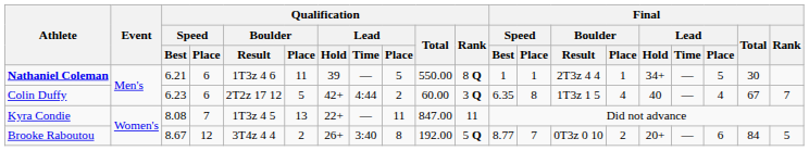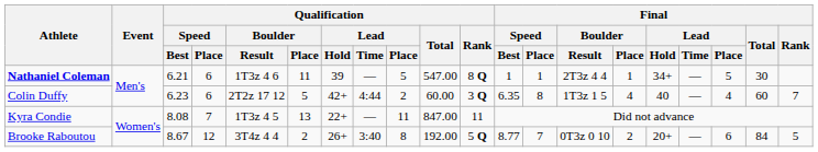Nathaniel Coleman | Qualification / Total: 550.00 -> 547.00
Colin Duffy | Final / Total: 67 -> 60
